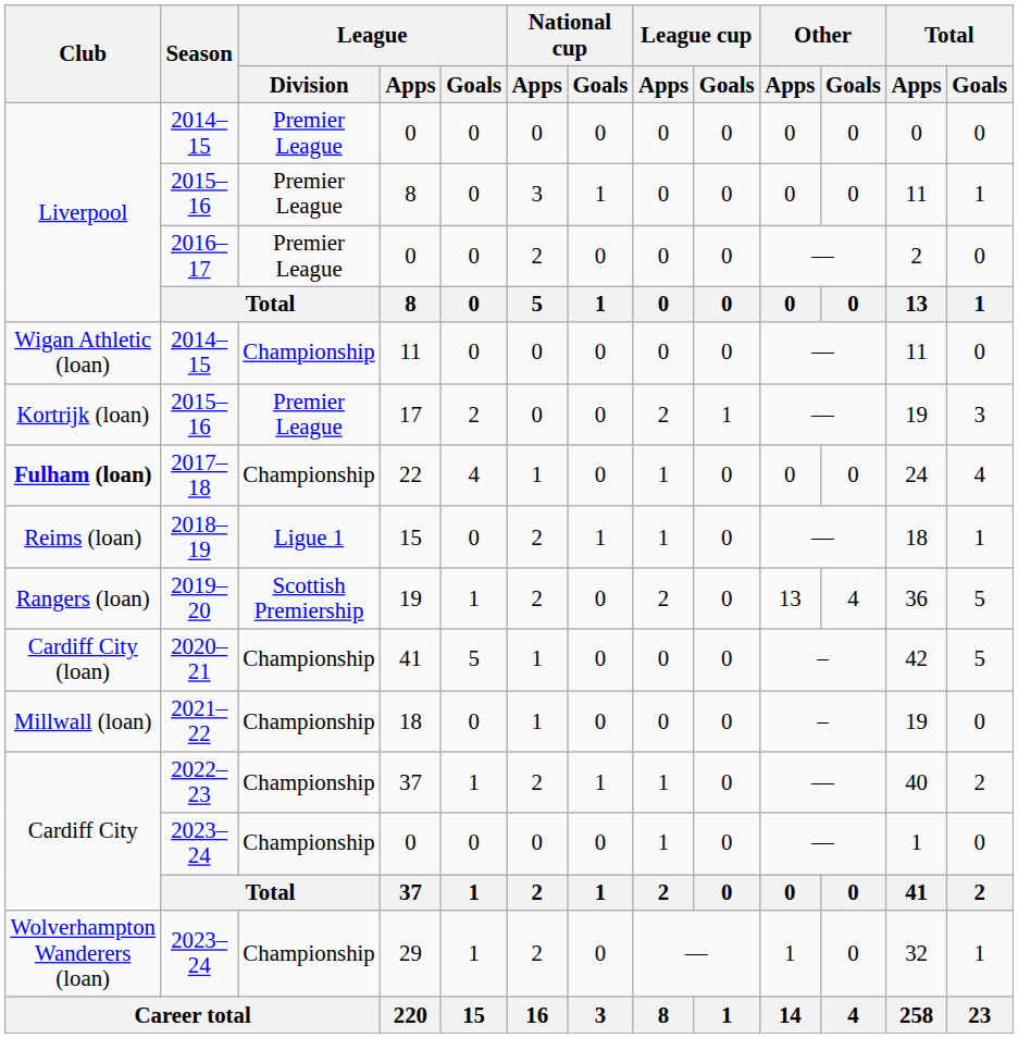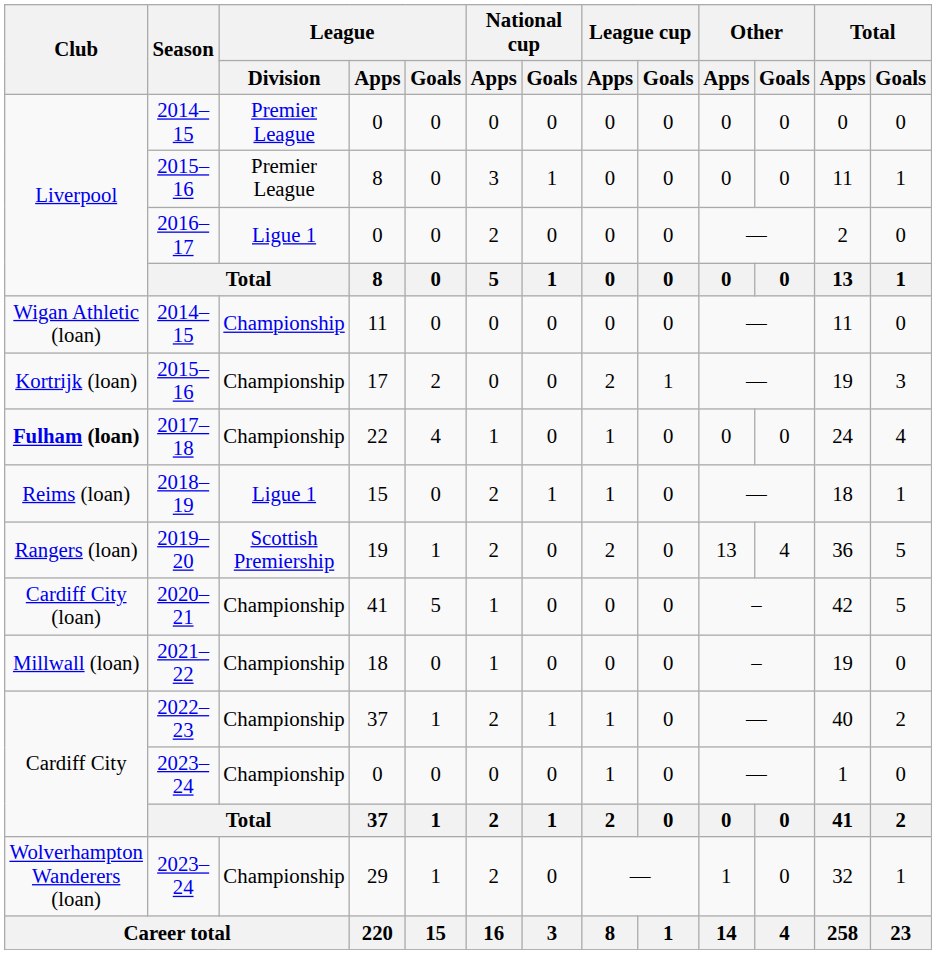2016–17 / 0 | League / Division: Premier League -> Ligue 1
17 | League / Division: Premier League -> Championship
